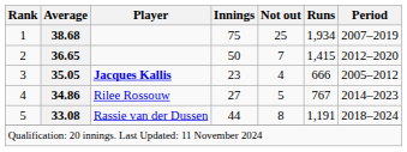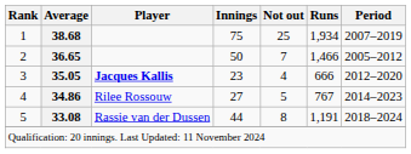2 | Runs: 1,415 -> 1,466
2 | Period: 2012–2020 -> 2005–2012
3 | Period: 2005–2012 -> 2012–2020
